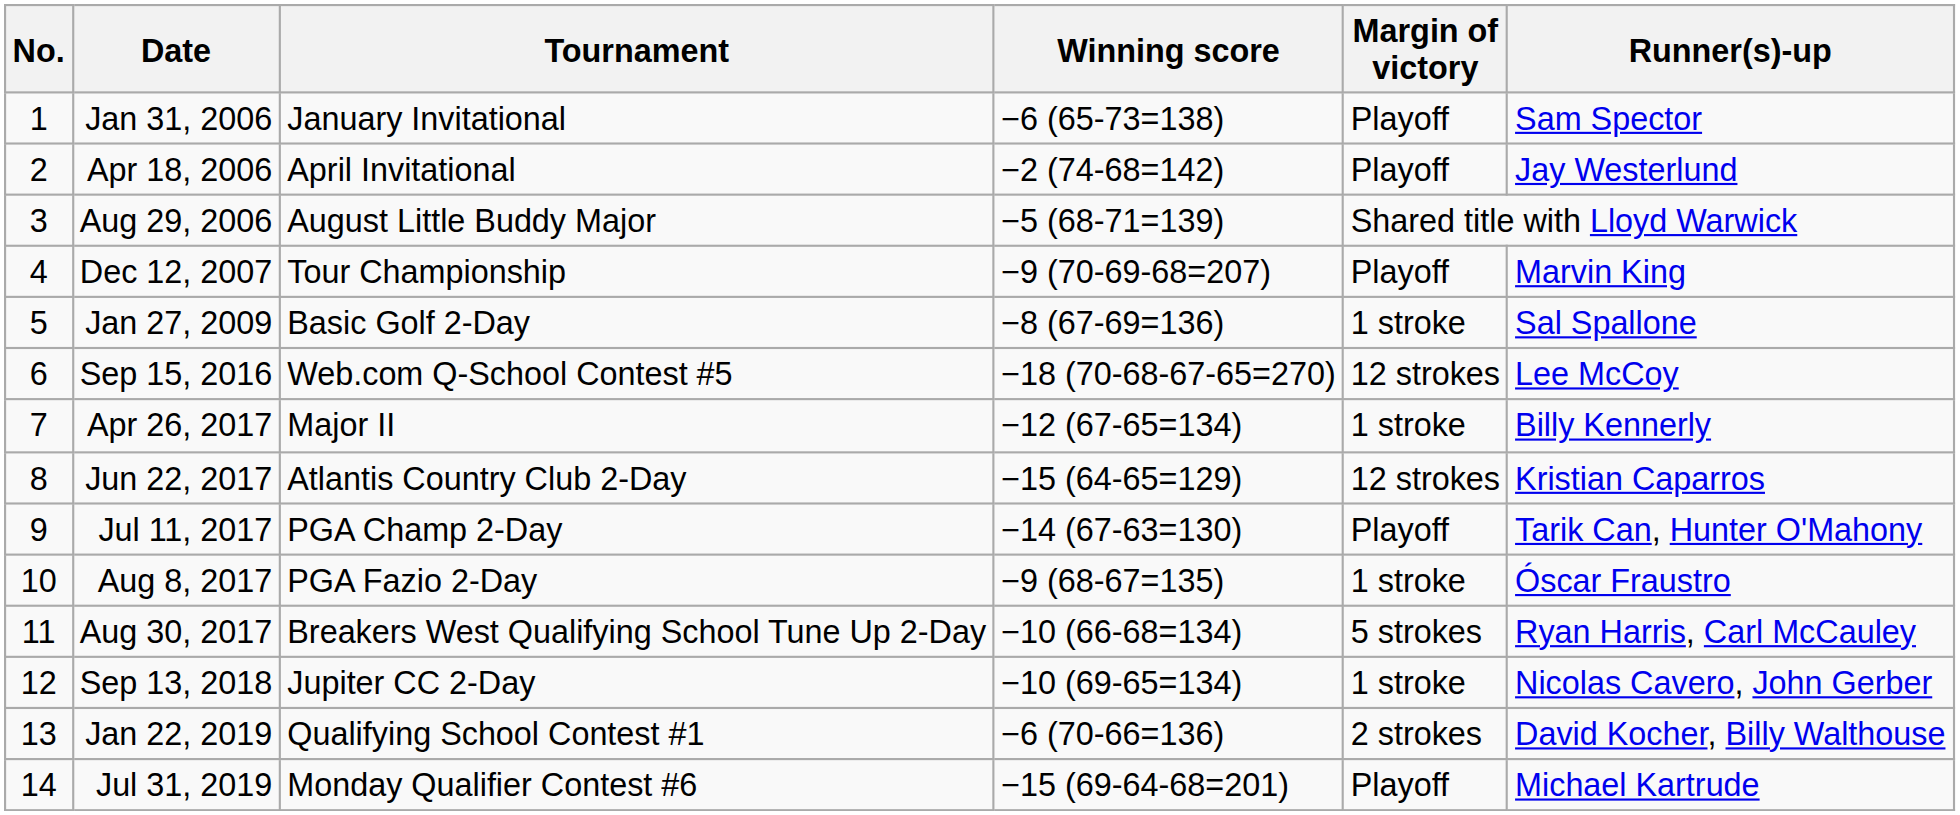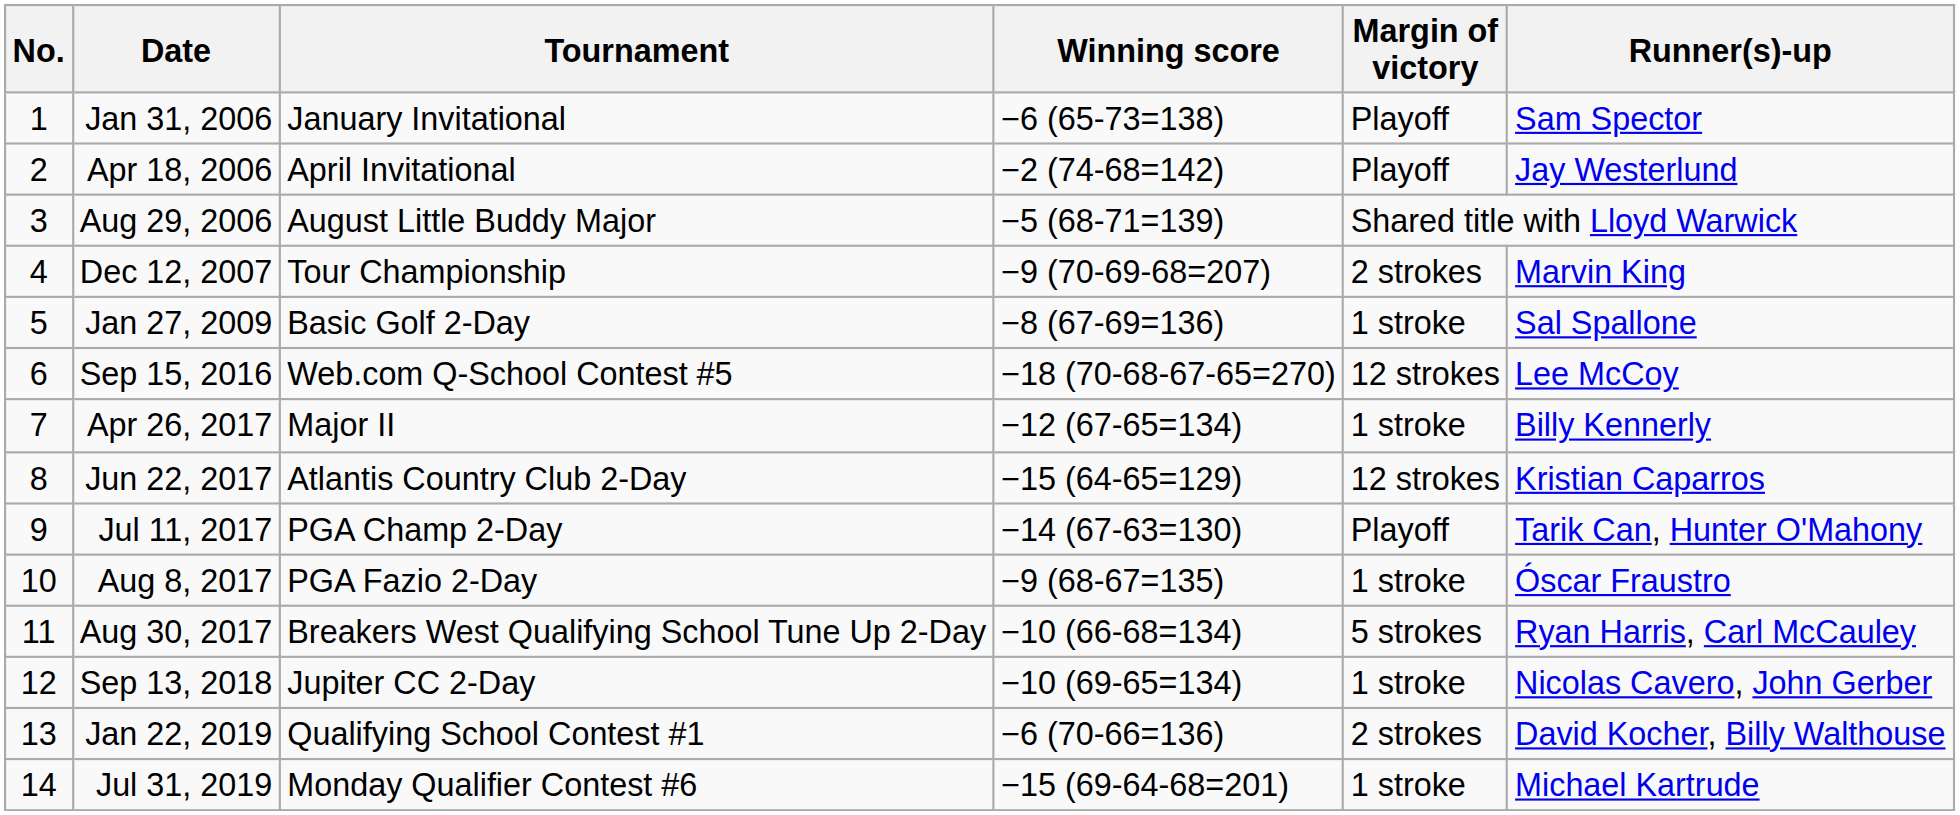Dec 12, 2007 | Margin of victory: Playoff -> 2 strokes
Jul 31, 2019 | Margin of victory: Playoff -> 1 stroke
